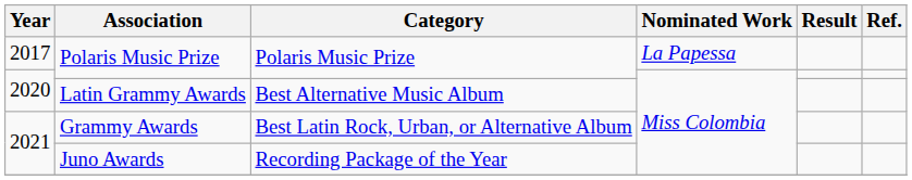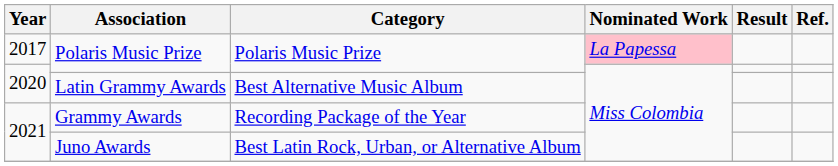2017 / Polaris Music Prize | Nominated Work: no background -> pink background
Grammy Awards | Category: Best Latin Rock, Urban, or Alternative Album -> Recording Package of the Year
Juno Awards | Category: Recording Package of the Year -> Best Latin Rock, Urban, or Alternative Album
